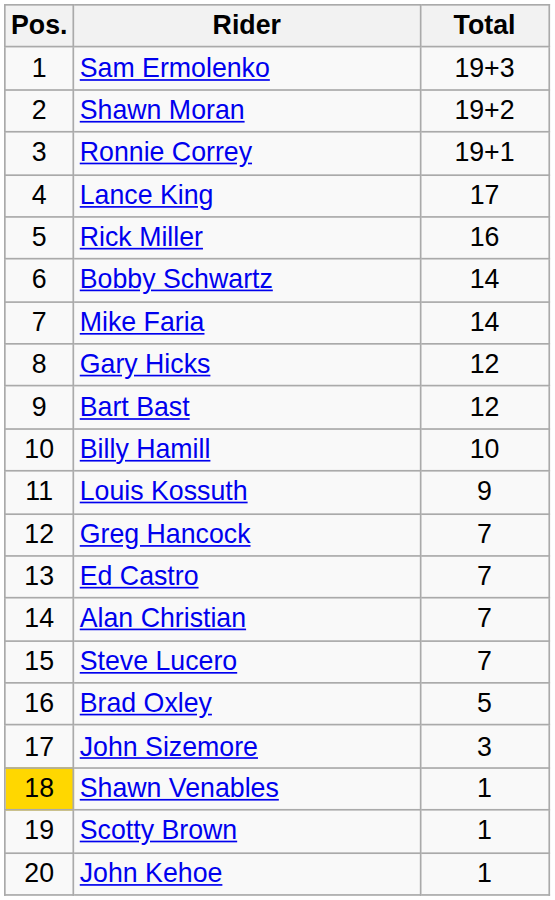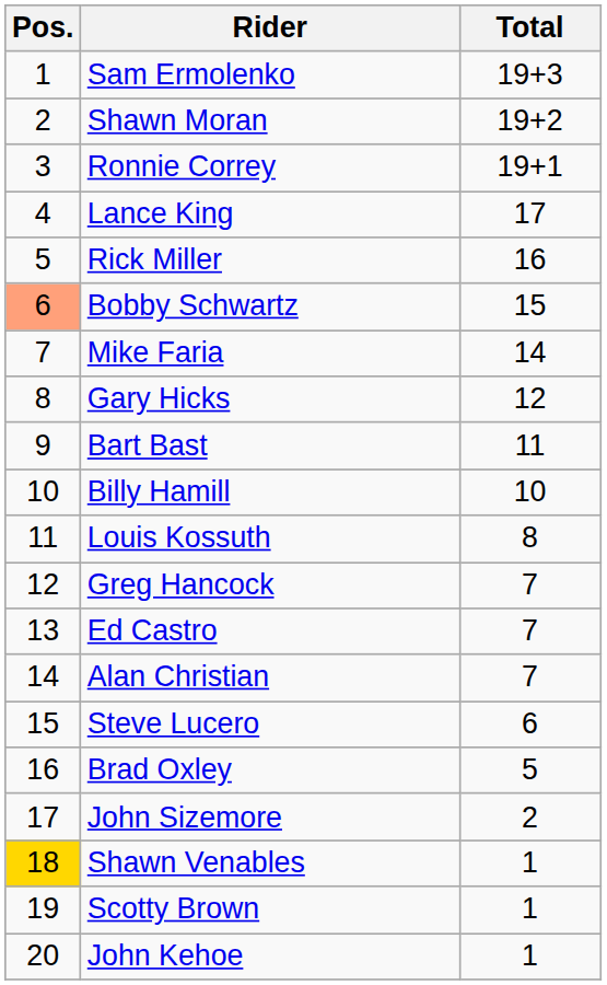Bobby Schwartz | Pos.: no background -> lightsalmon background
Bobby Schwartz | Total: 14 -> 15
Bart Bast | Total: 12 -> 11
Louis Kossuth | Total: 9 -> 8
Steve Lucero | Total: 7 -> 6
John Sizemore | Total: 3 -> 2
